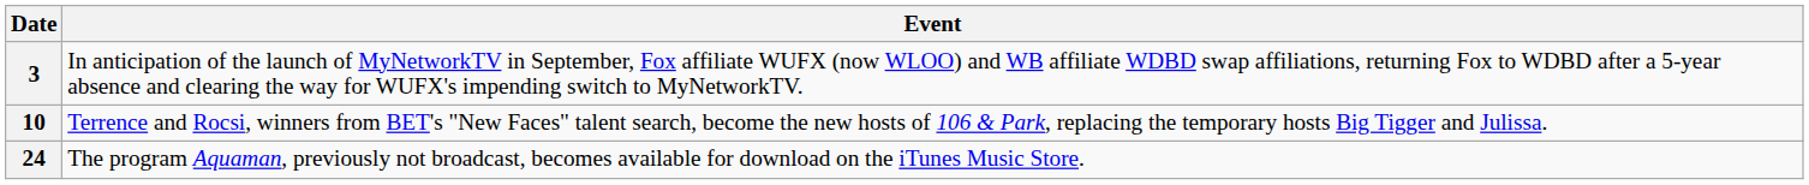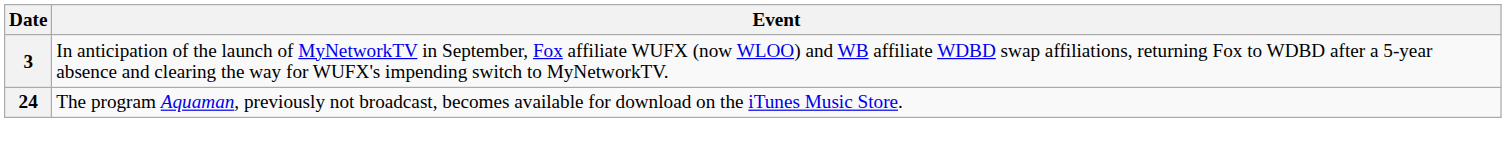- row: 10 | Terrence and Rocsi, winners from BET's "New Faces" talent search, become the new hosts of 106 & Park, replacing the temporary hosts Big Tigger and Julissa.
